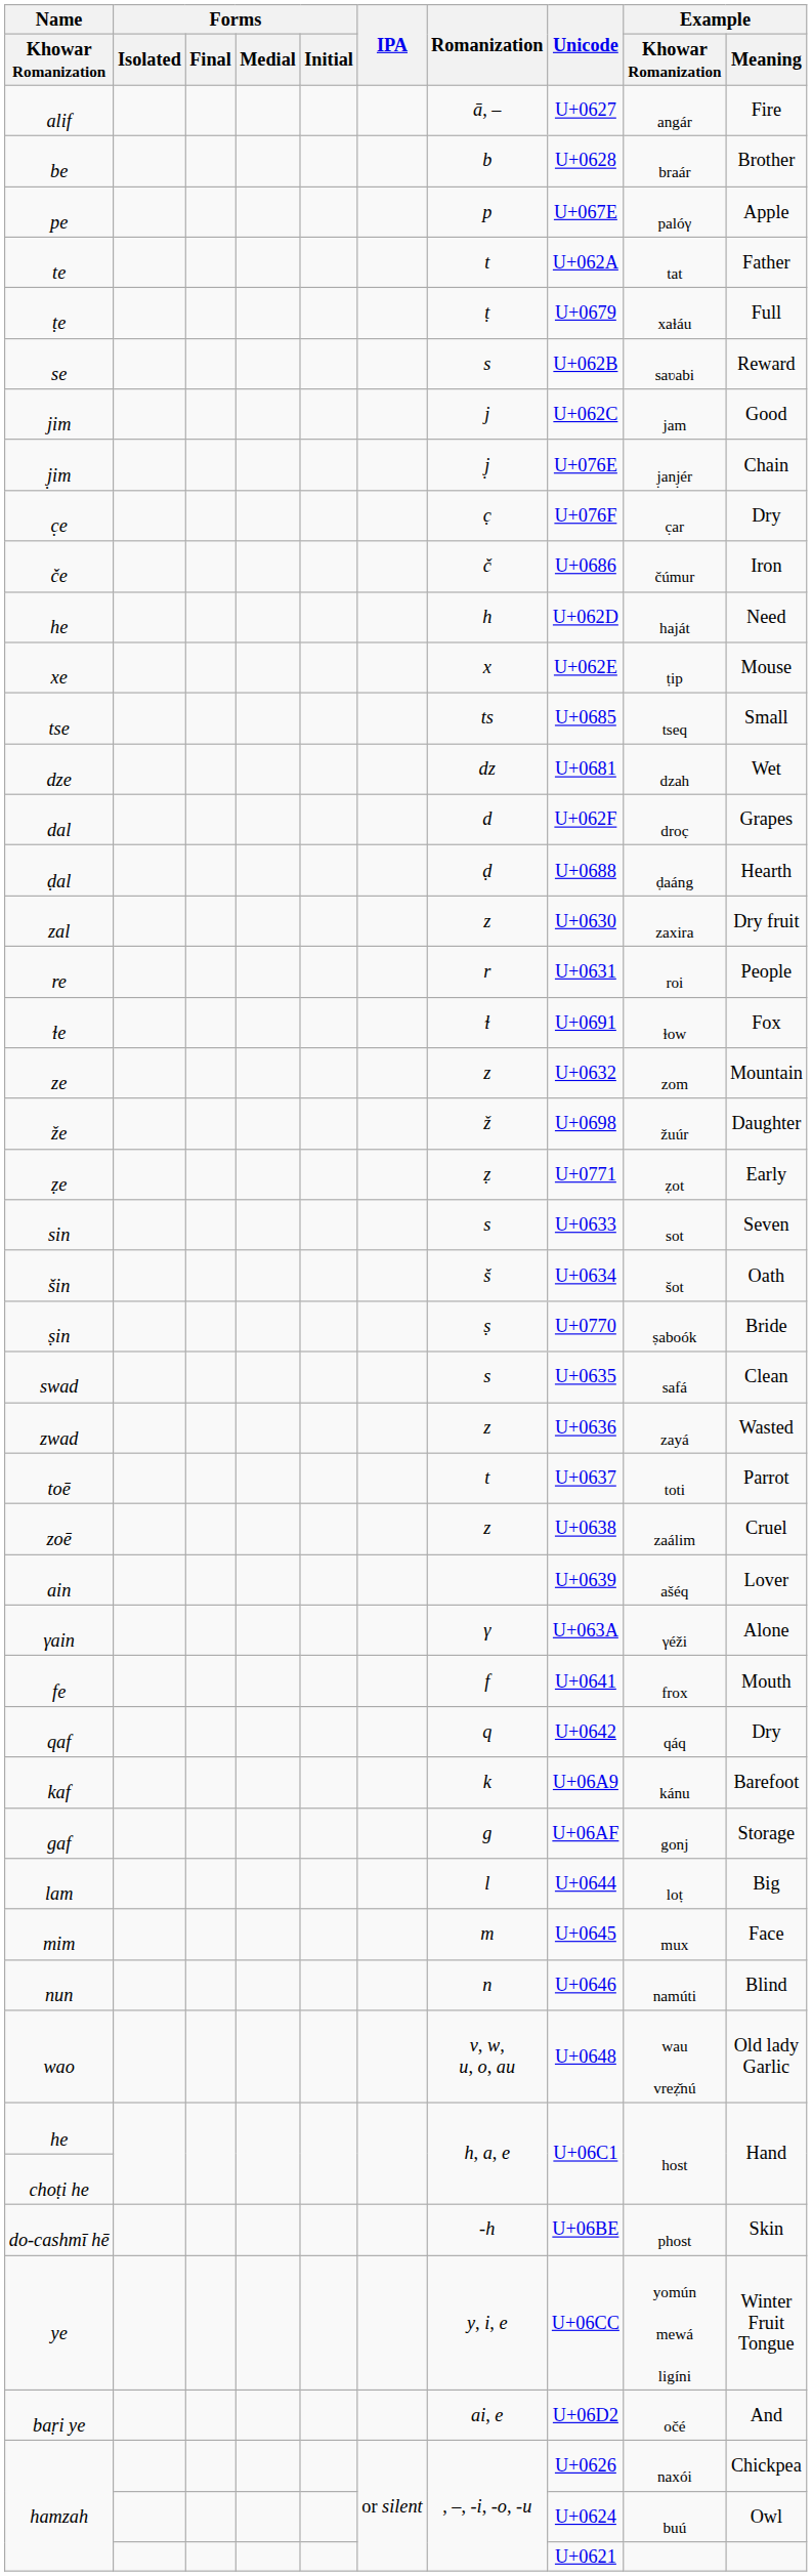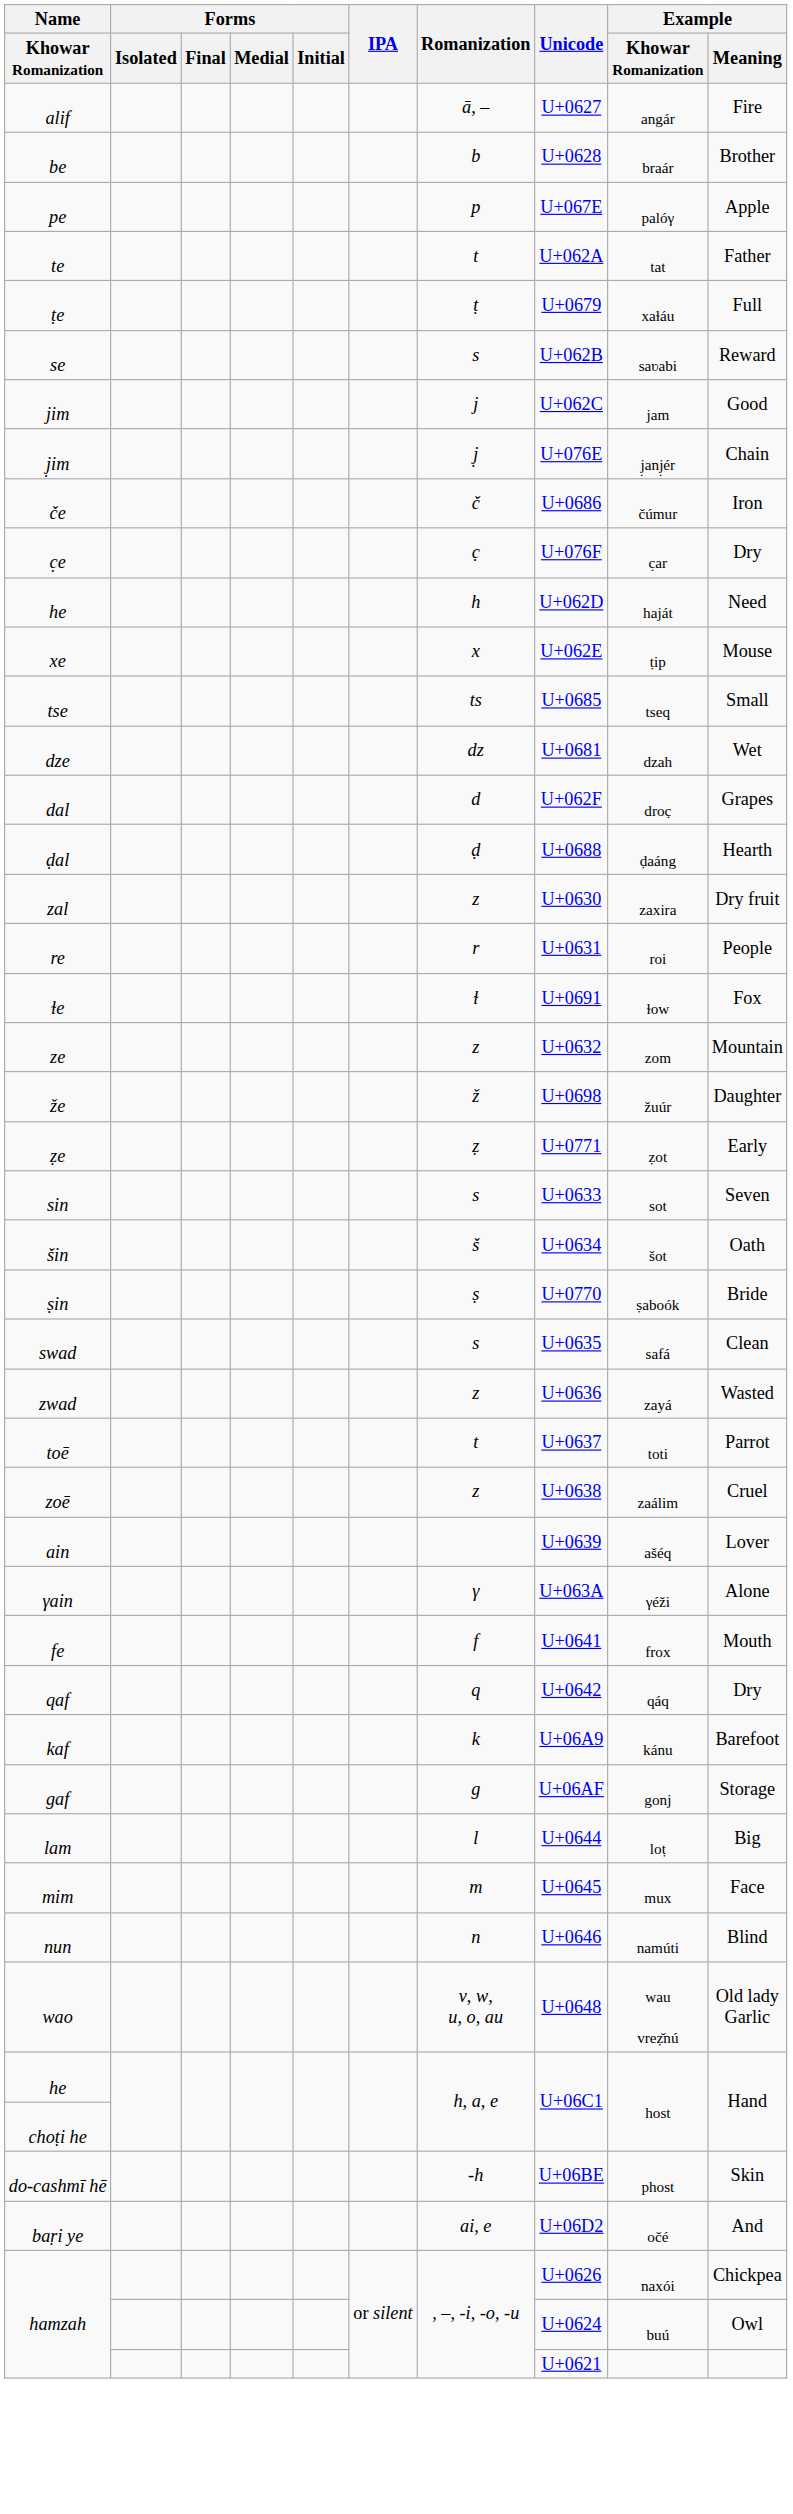rows swapped: če <-> c̣e
- row: ye | y, i, e | U+06CC | yomún mewá ligíni | Winter Fruit Tongue
